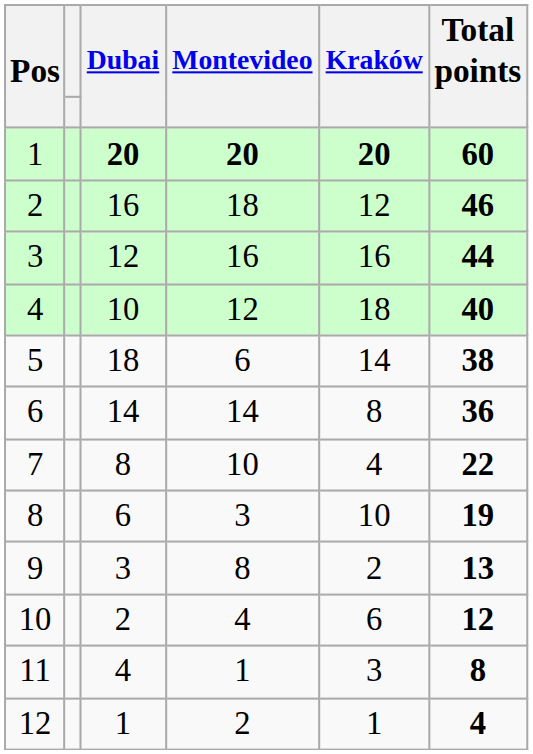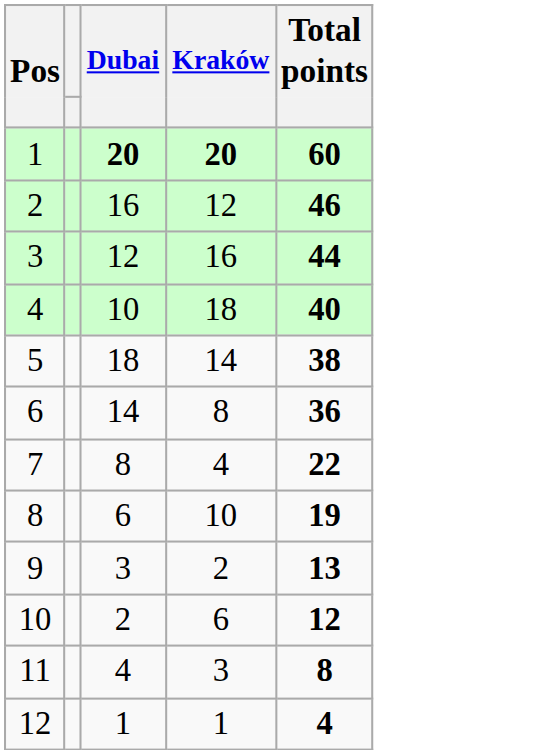- column: Montevideo | 20 | 18 | 16 | 12 | 6 | 14 | 10 | 3 | 8 | 4 | 1 | 2
